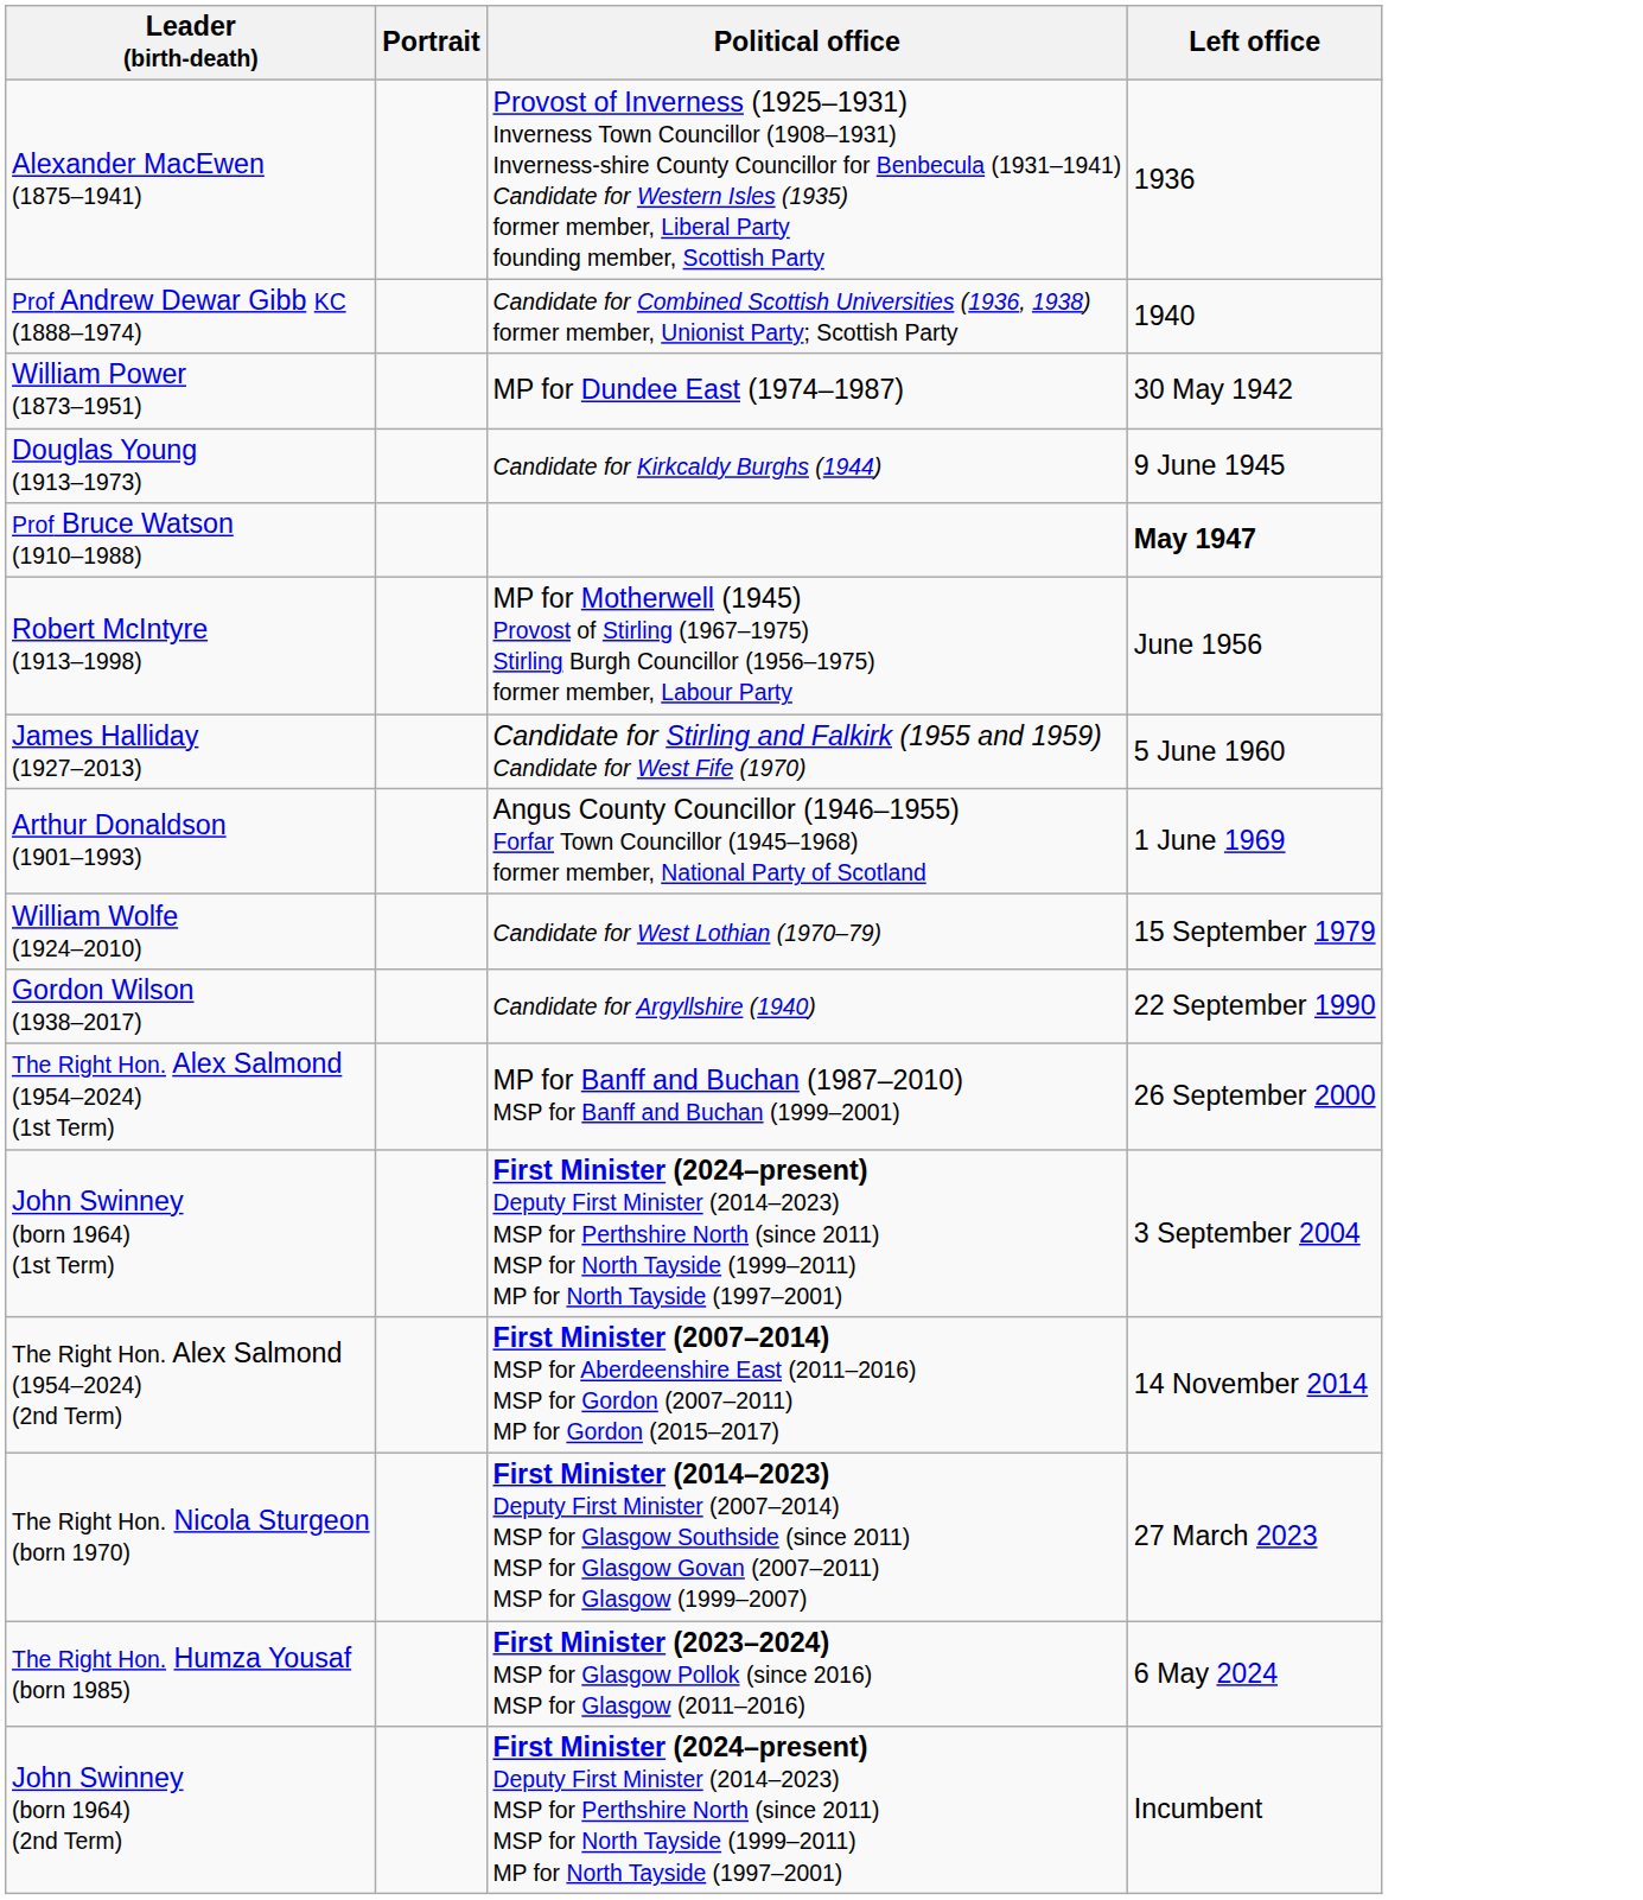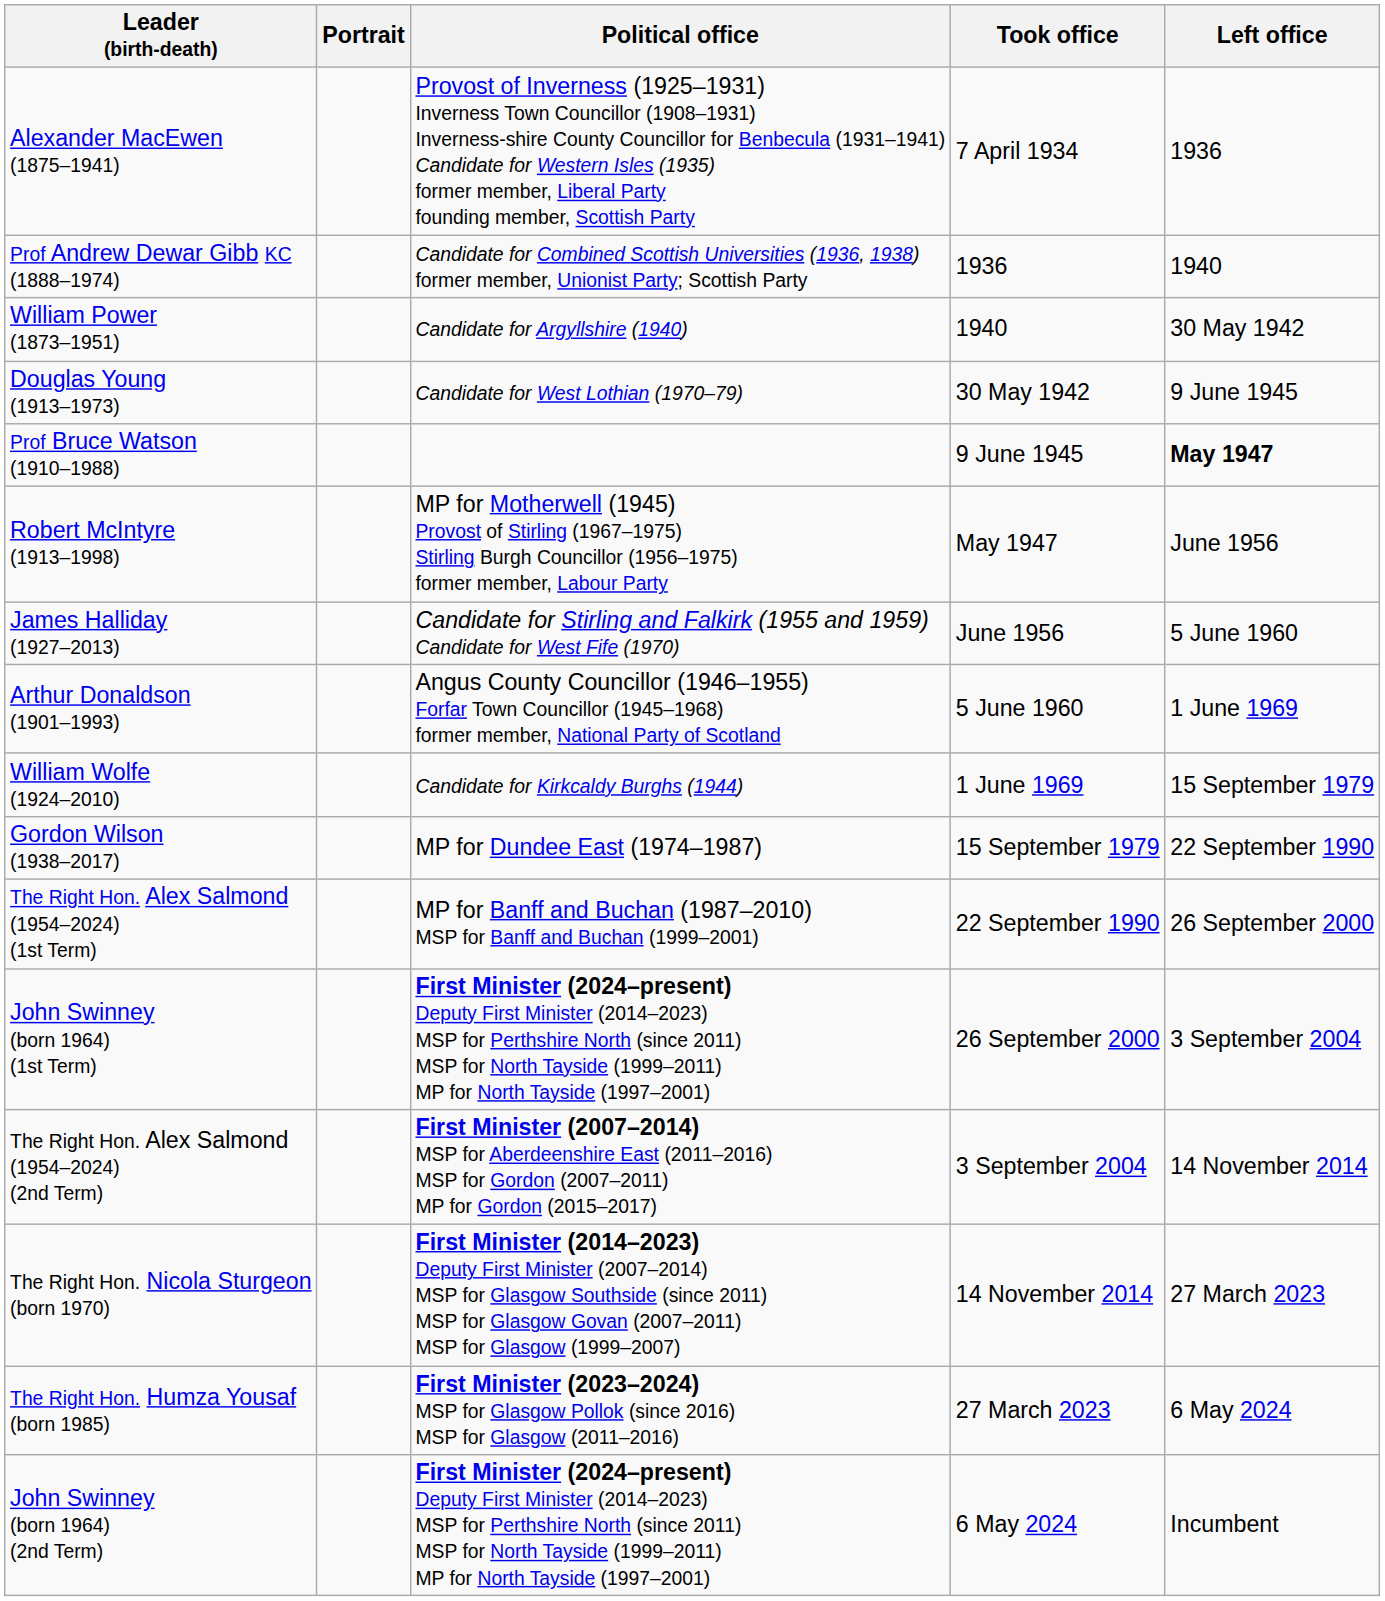+ column: Took office | 7 April 1934 | 1936 | 1940 | 30 May 1942 | 9 June 1945 | May 1947 | June 1956 | 5 June 1960 | 1 June 1969 | 15 September 1979 | 22 September 1990 | 26 September 2000 | 3 September 2004 | 14 November 2014 | 27 March 2023 | 6 May 2024
William Power (1873–1951) | Political office: MP for Dundee East (1974–1987) -> Candidate for Argyllshire (1940)
Douglas Young (1913–1973) | Political office: Candidate for Kirkcaldy Burghs (1944) -> Candidate for West Lothian (1970–79)
William Wolfe (1924–2010) | Political office: Candidate for West Lothian (1970–79) -> Candidate for Kirkcaldy Burghs (1944)
Gordon Wilson (1938–2017) | Political office: Candidate for Argyllshire (1940) -> MP for Dundee East (1974–1987)
